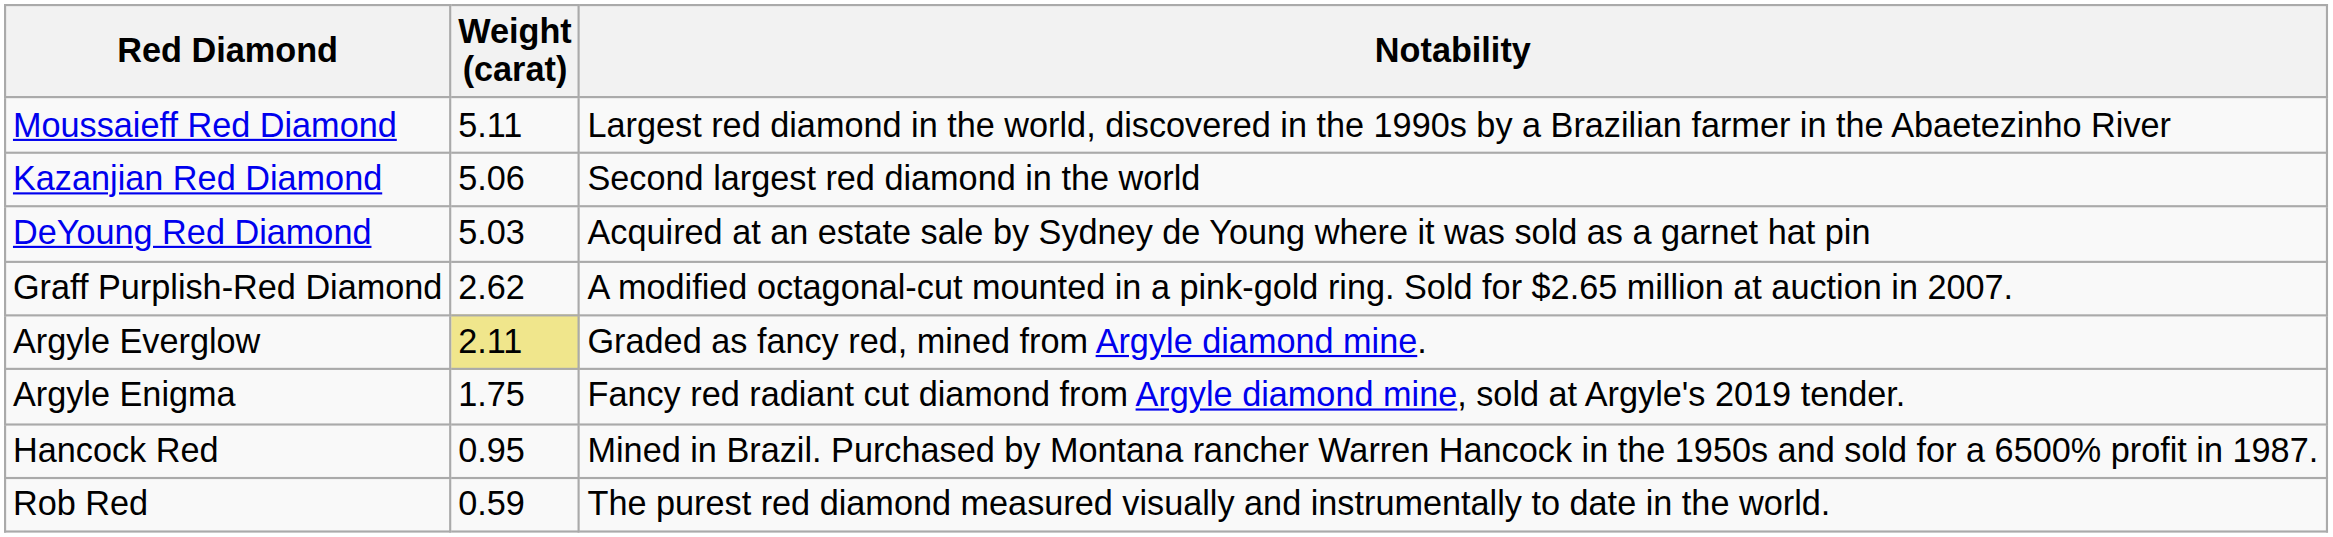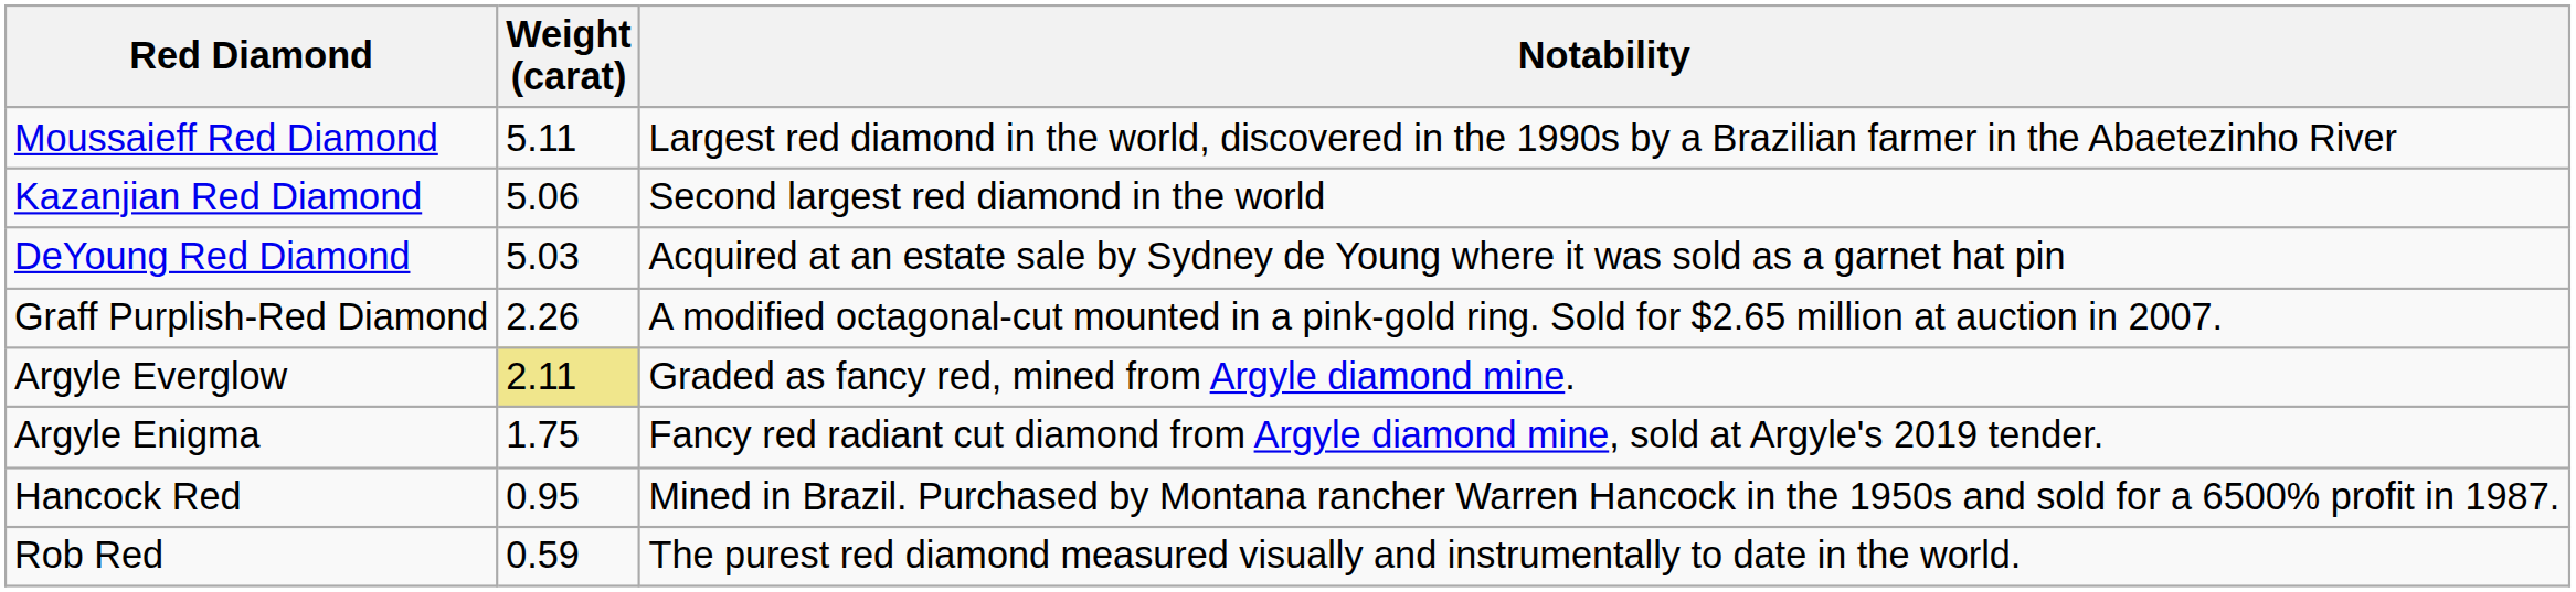Graff Purplish-Red Diamond | Weight (carat): 2.62 -> 2.26
